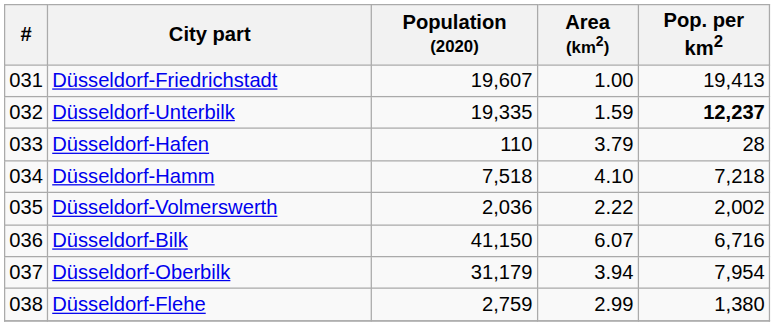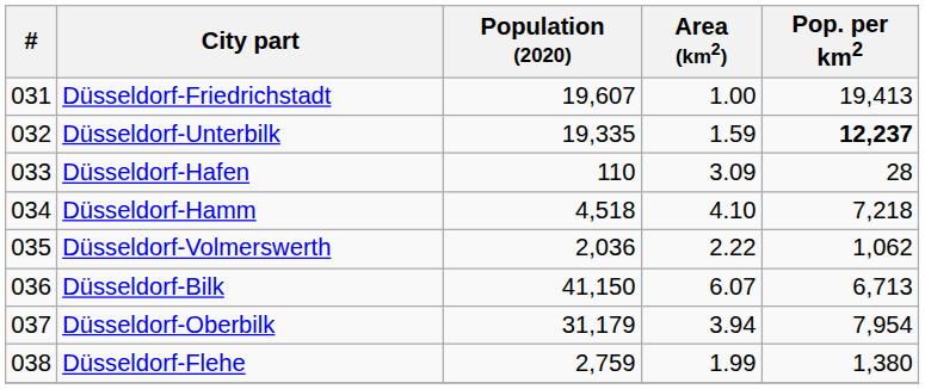Düsseldorf-Hafen | Area (km2): 3.79 -> 3.09
Düsseldorf-Hamm | Population (2020): 7,518 -> 4,518
Düsseldorf-Volmerswerth | Pop. per km2: 2,002 -> 1,062
Düsseldorf-Bilk | Pop. per km2: 6,716 -> 6,713
Düsseldorf-Flehe | Area (km2): 2.99 -> 1.99
